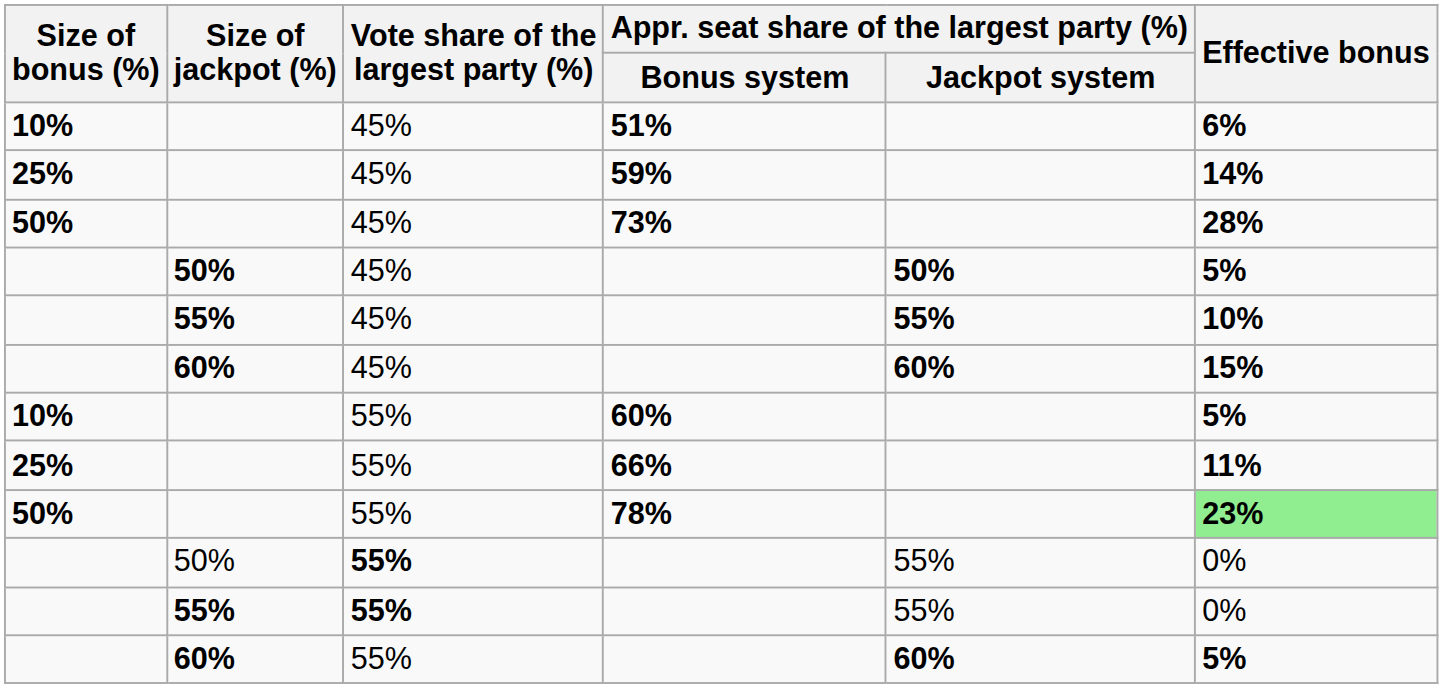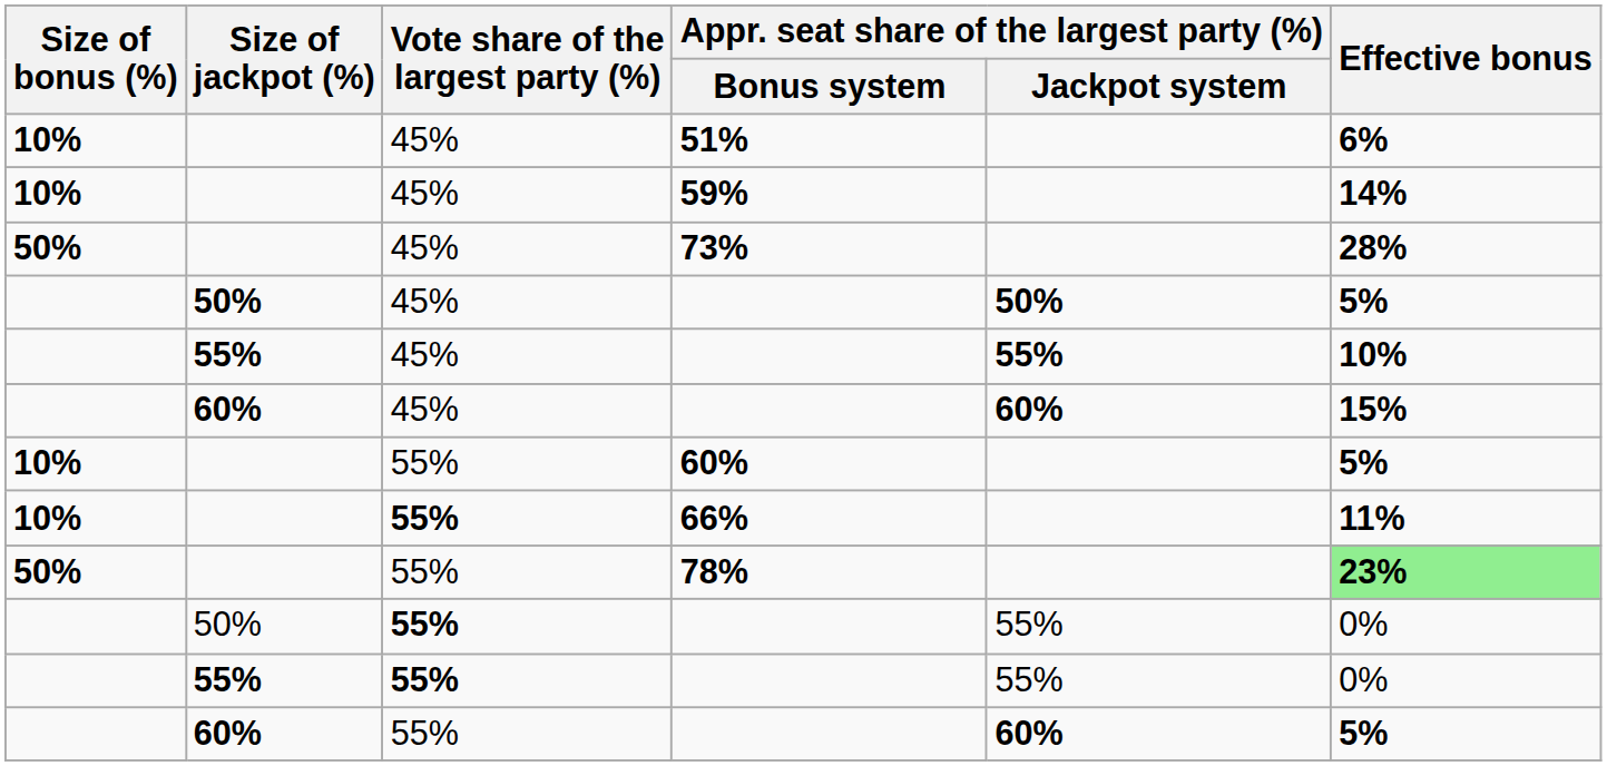59% | Size of bonus (%): 25% -> 10%
66% | Size of bonus (%): 25% -> 10%
66% | Vote share of the largest party (%): normal -> bold
